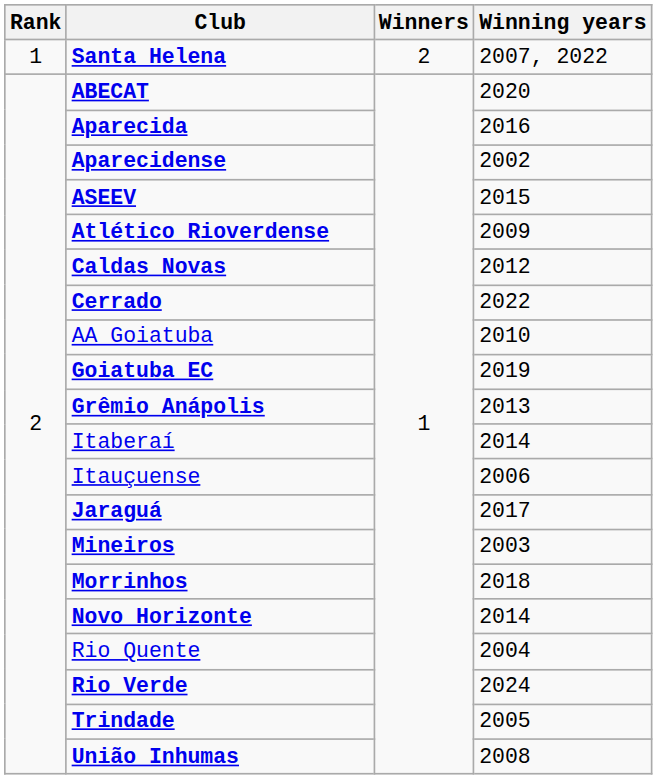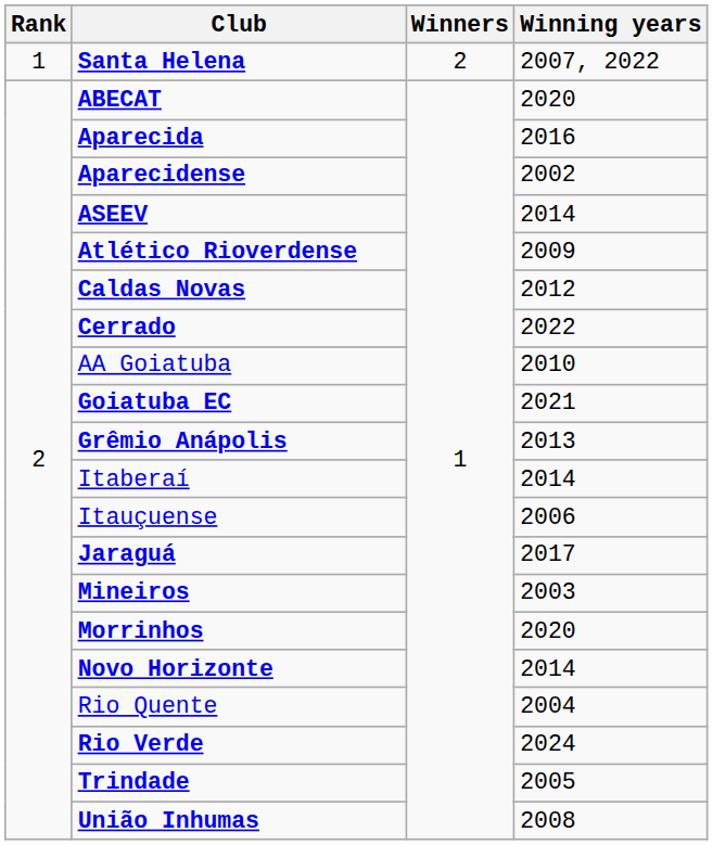ASEEV | Winning years: 2015 -> 2014
Goiatuba EC | Winning years: 2019 -> 2021
Morrinhos | Winning years: 2018 -> 2020
